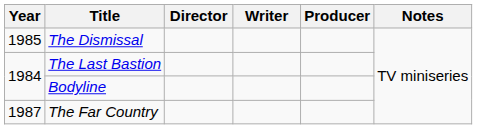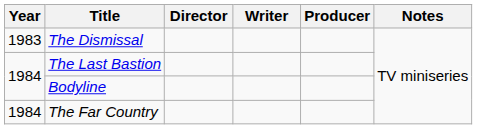The Dismissal | Year: 1985 -> 1983
The Far Country | Year: 1987 -> 1984
